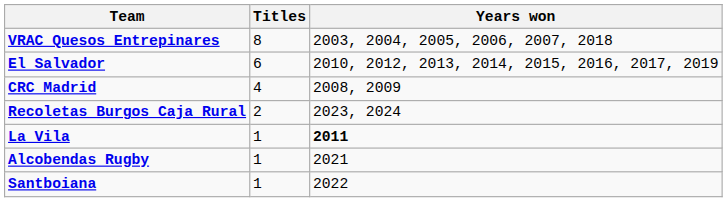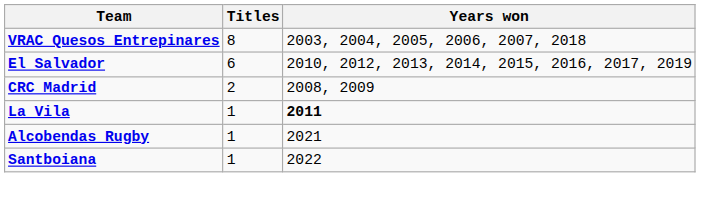CRC Madrid | Titles: 4 -> 2
- row: Recoletas Burgos Caja Rural | 2 | 2023, 2024
